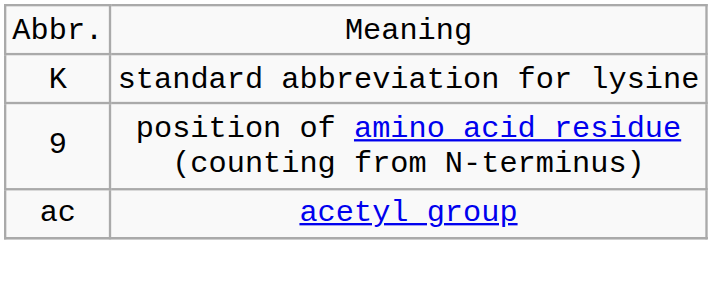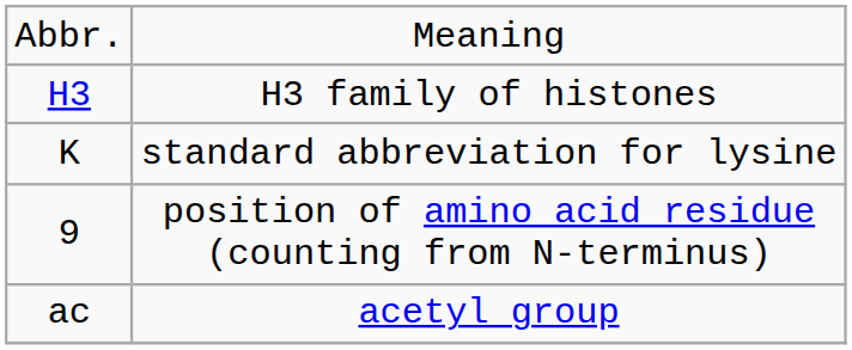+ row: H3 | H3 family of histones
